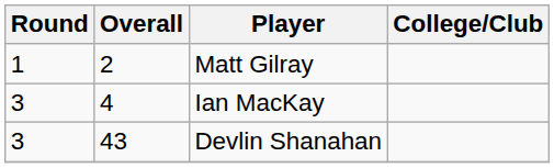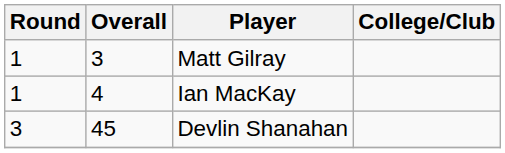Matt Gilray | Overall: 2 -> 3
Ian MacKay | Round: 3 -> 1
Devlin Shanahan | Overall: 43 -> 45
